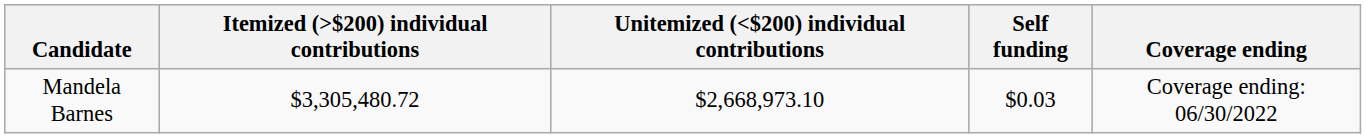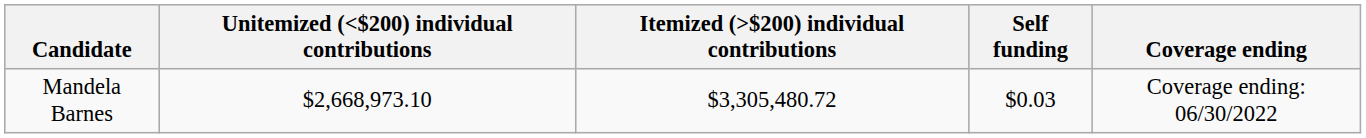columns swapped: Unitemized (<$200) individual contributions <-> Itemized (>$200) individual contributions
